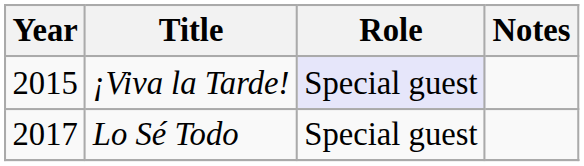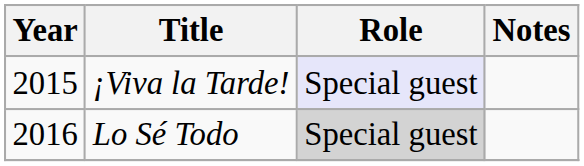Lo Sé Todo | Year: 2017 -> 2016
Lo Sé Todo | Role: no background -> lightgrey background
